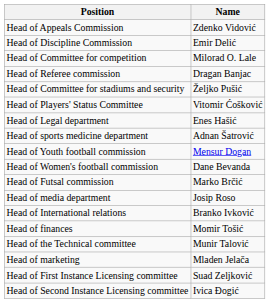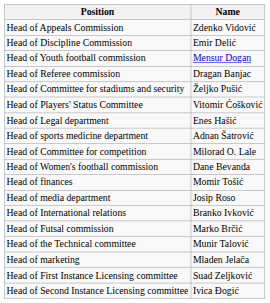rows swapped: Head of Committee for competition <-> Head of Youth football commission
rows swapped: Head of Futsal commission <-> Head of finances
